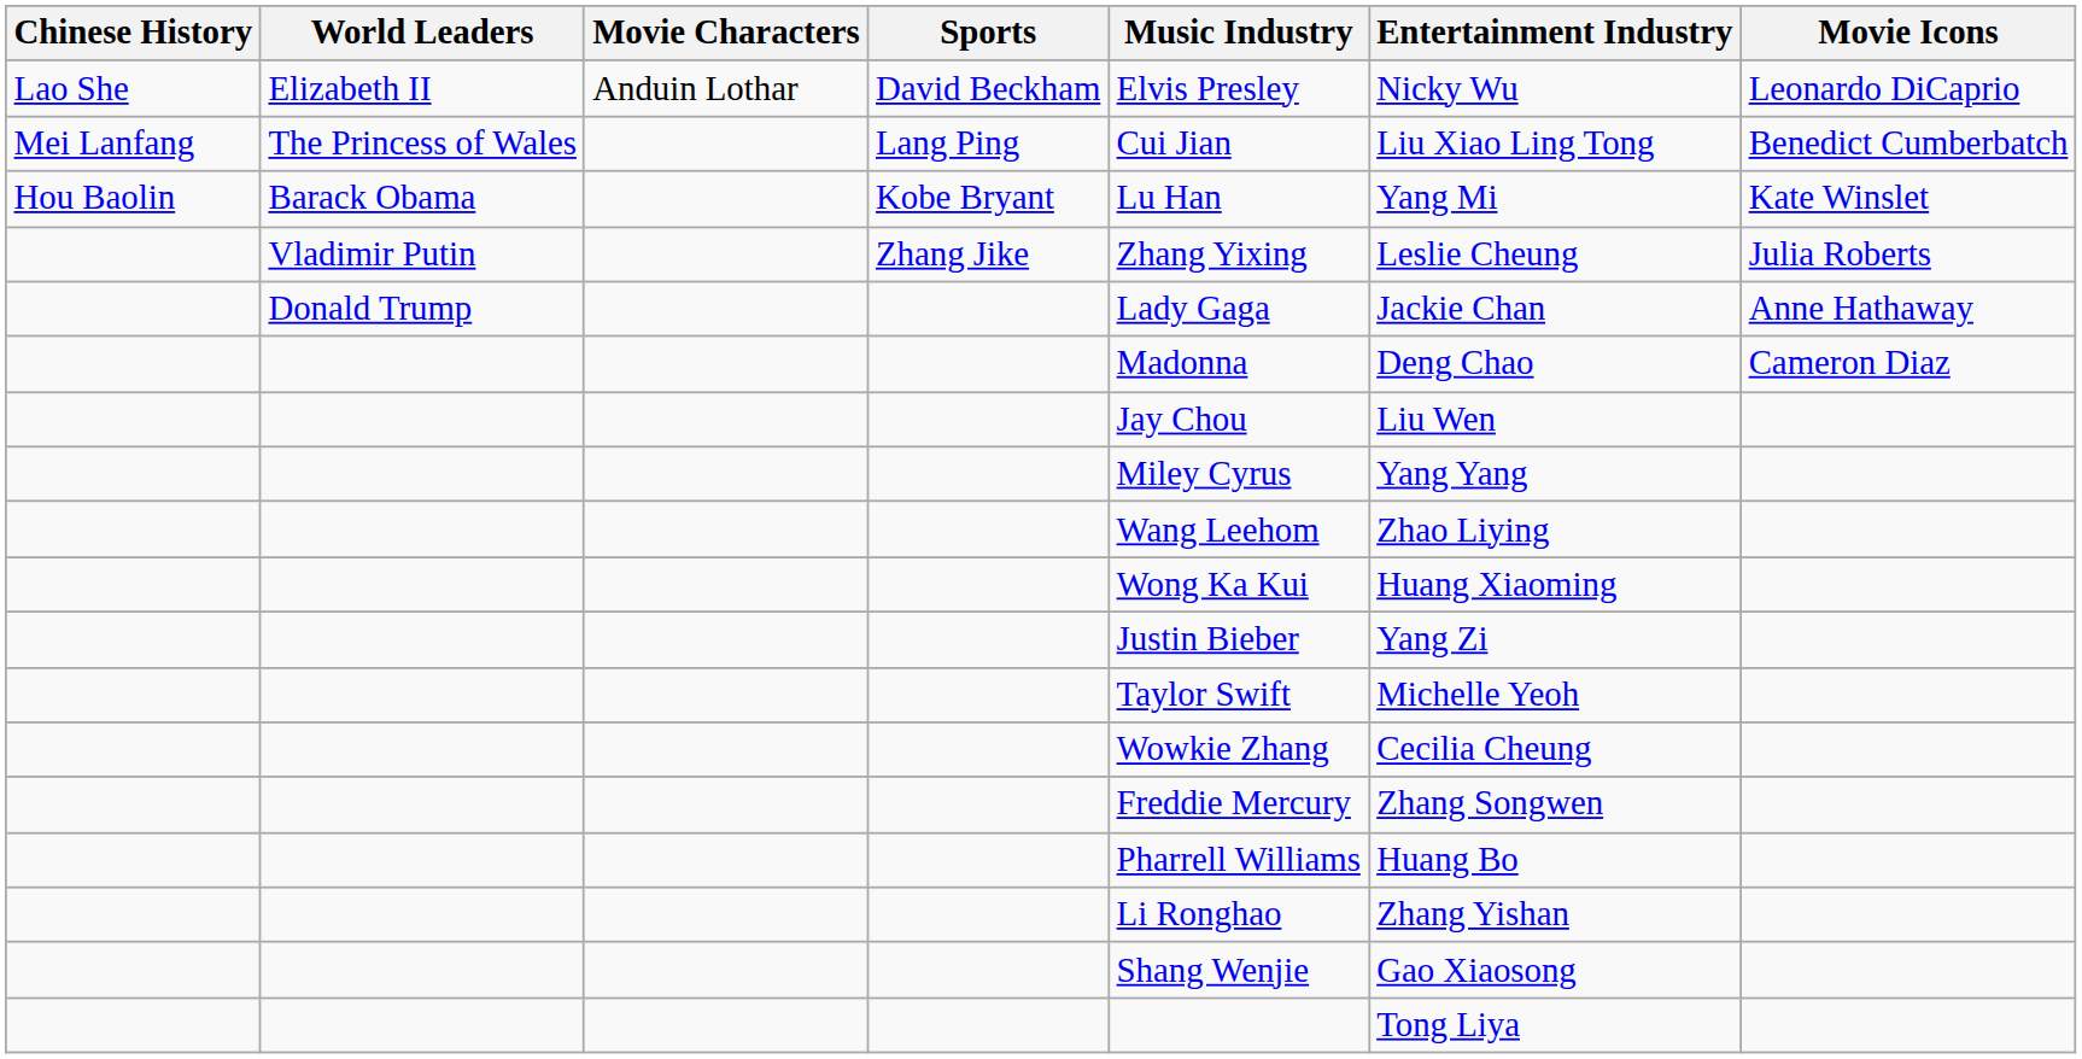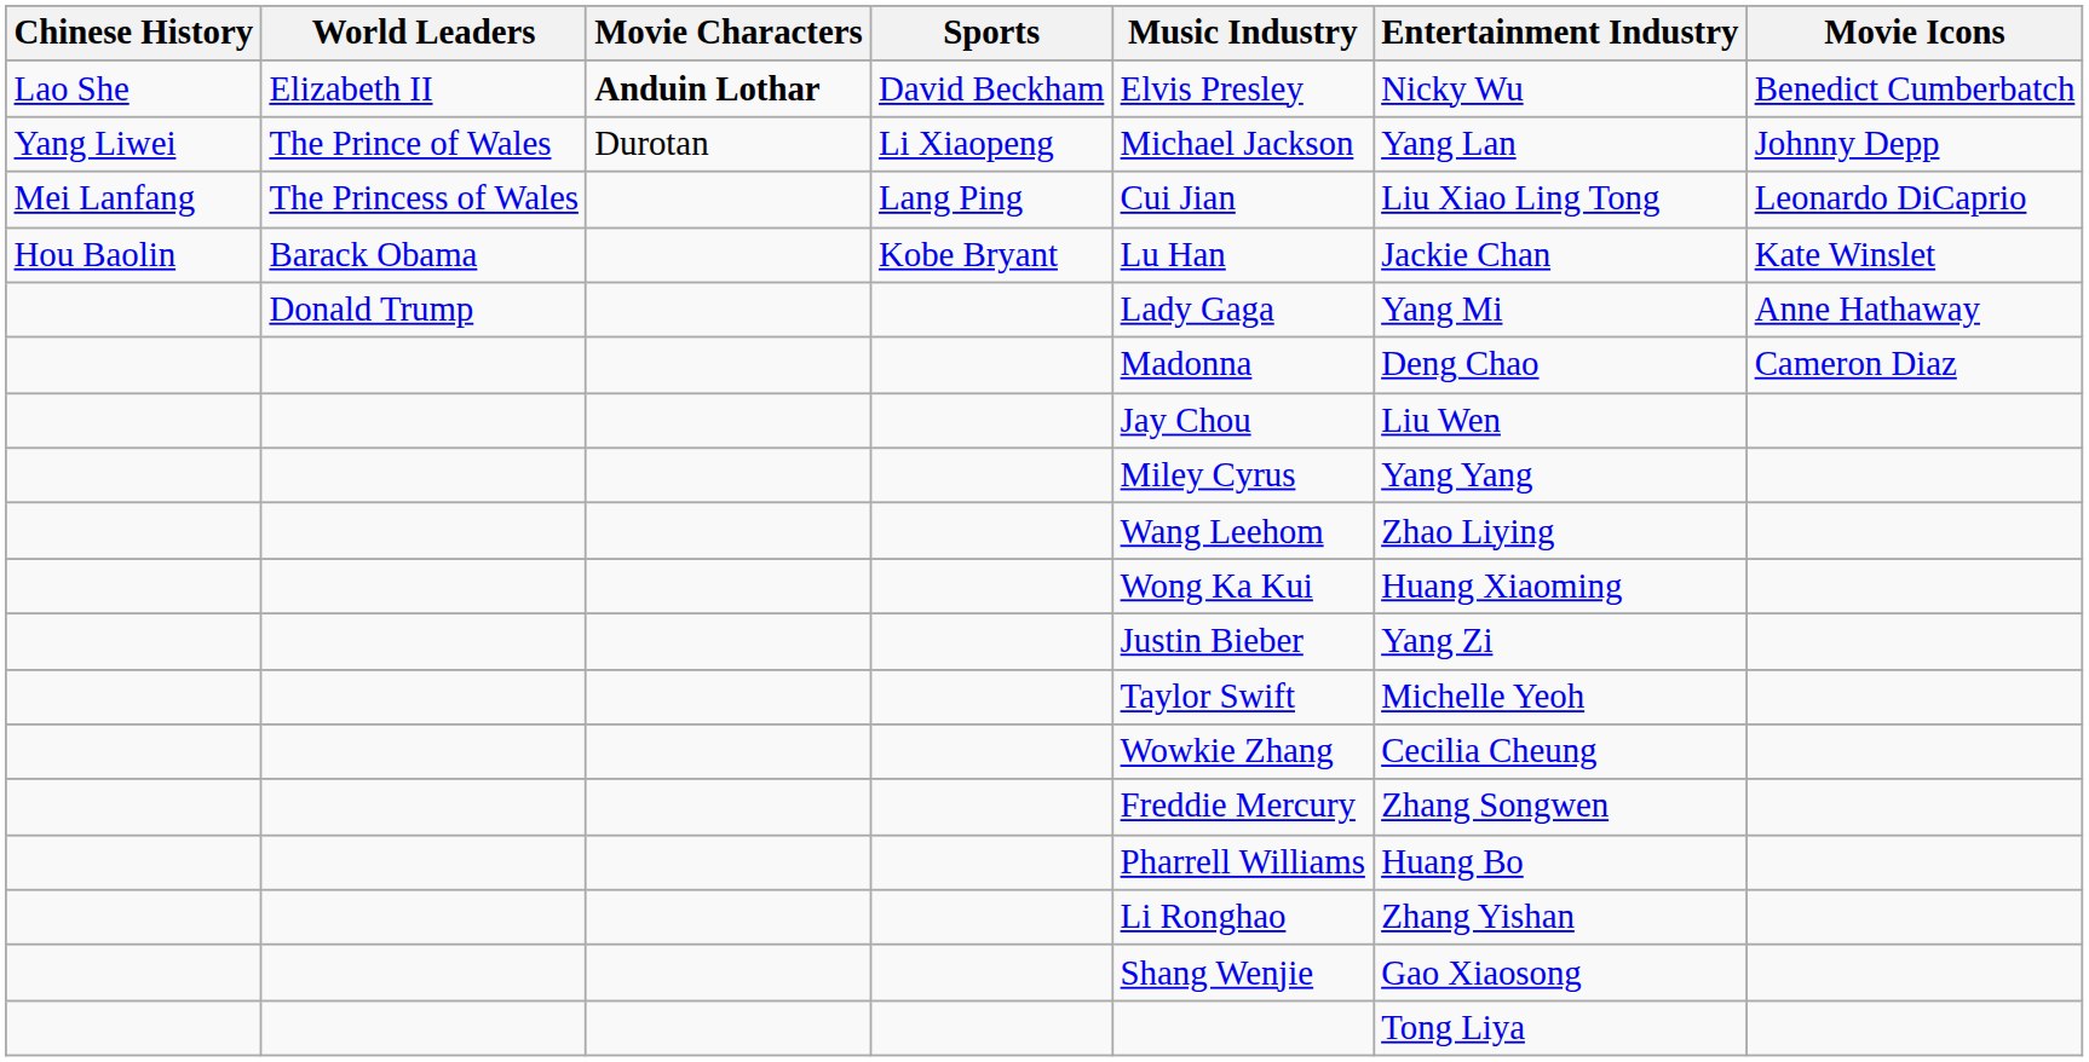Elizabeth II | Movie Characters: normal -> bold
Elizabeth II | Movie Icons: Leonardo DiCaprio -> Benedict Cumberbatch
+ row: Yang Liwei | The Prince of Wales | Durotan | Li Xiaopeng | Michael Jackson | Yang Lan | Johnny Depp
The Princess of Wales | Movie Icons: Benedict Cumberbatch -> Leonardo DiCaprio
Barack Obama | Entertainment Industry: Yang Mi -> Jackie Chan
- row: Vladimir Putin | Zhang Jike | Zhang Yixing | Leslie Cheung | Julia Roberts
Donald Trump | Entertainment Industry: Jackie Chan -> Yang Mi
